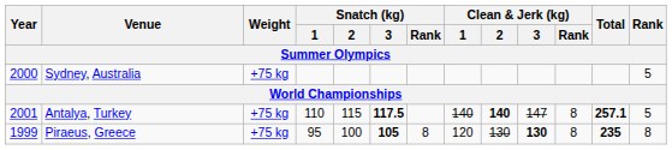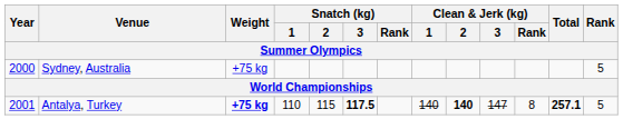Antalya, Turkey | Weight: normal -> bold
- row: 1999 | Piraeus, Greece | +75 kg | 95 | 100 | 105 | 8 | 120 | 130 | 130 | 8 | 235 | 8
